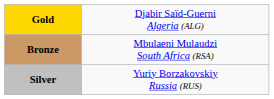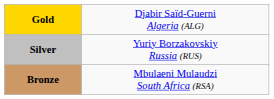rows swapped: Silver <-> Bronze
